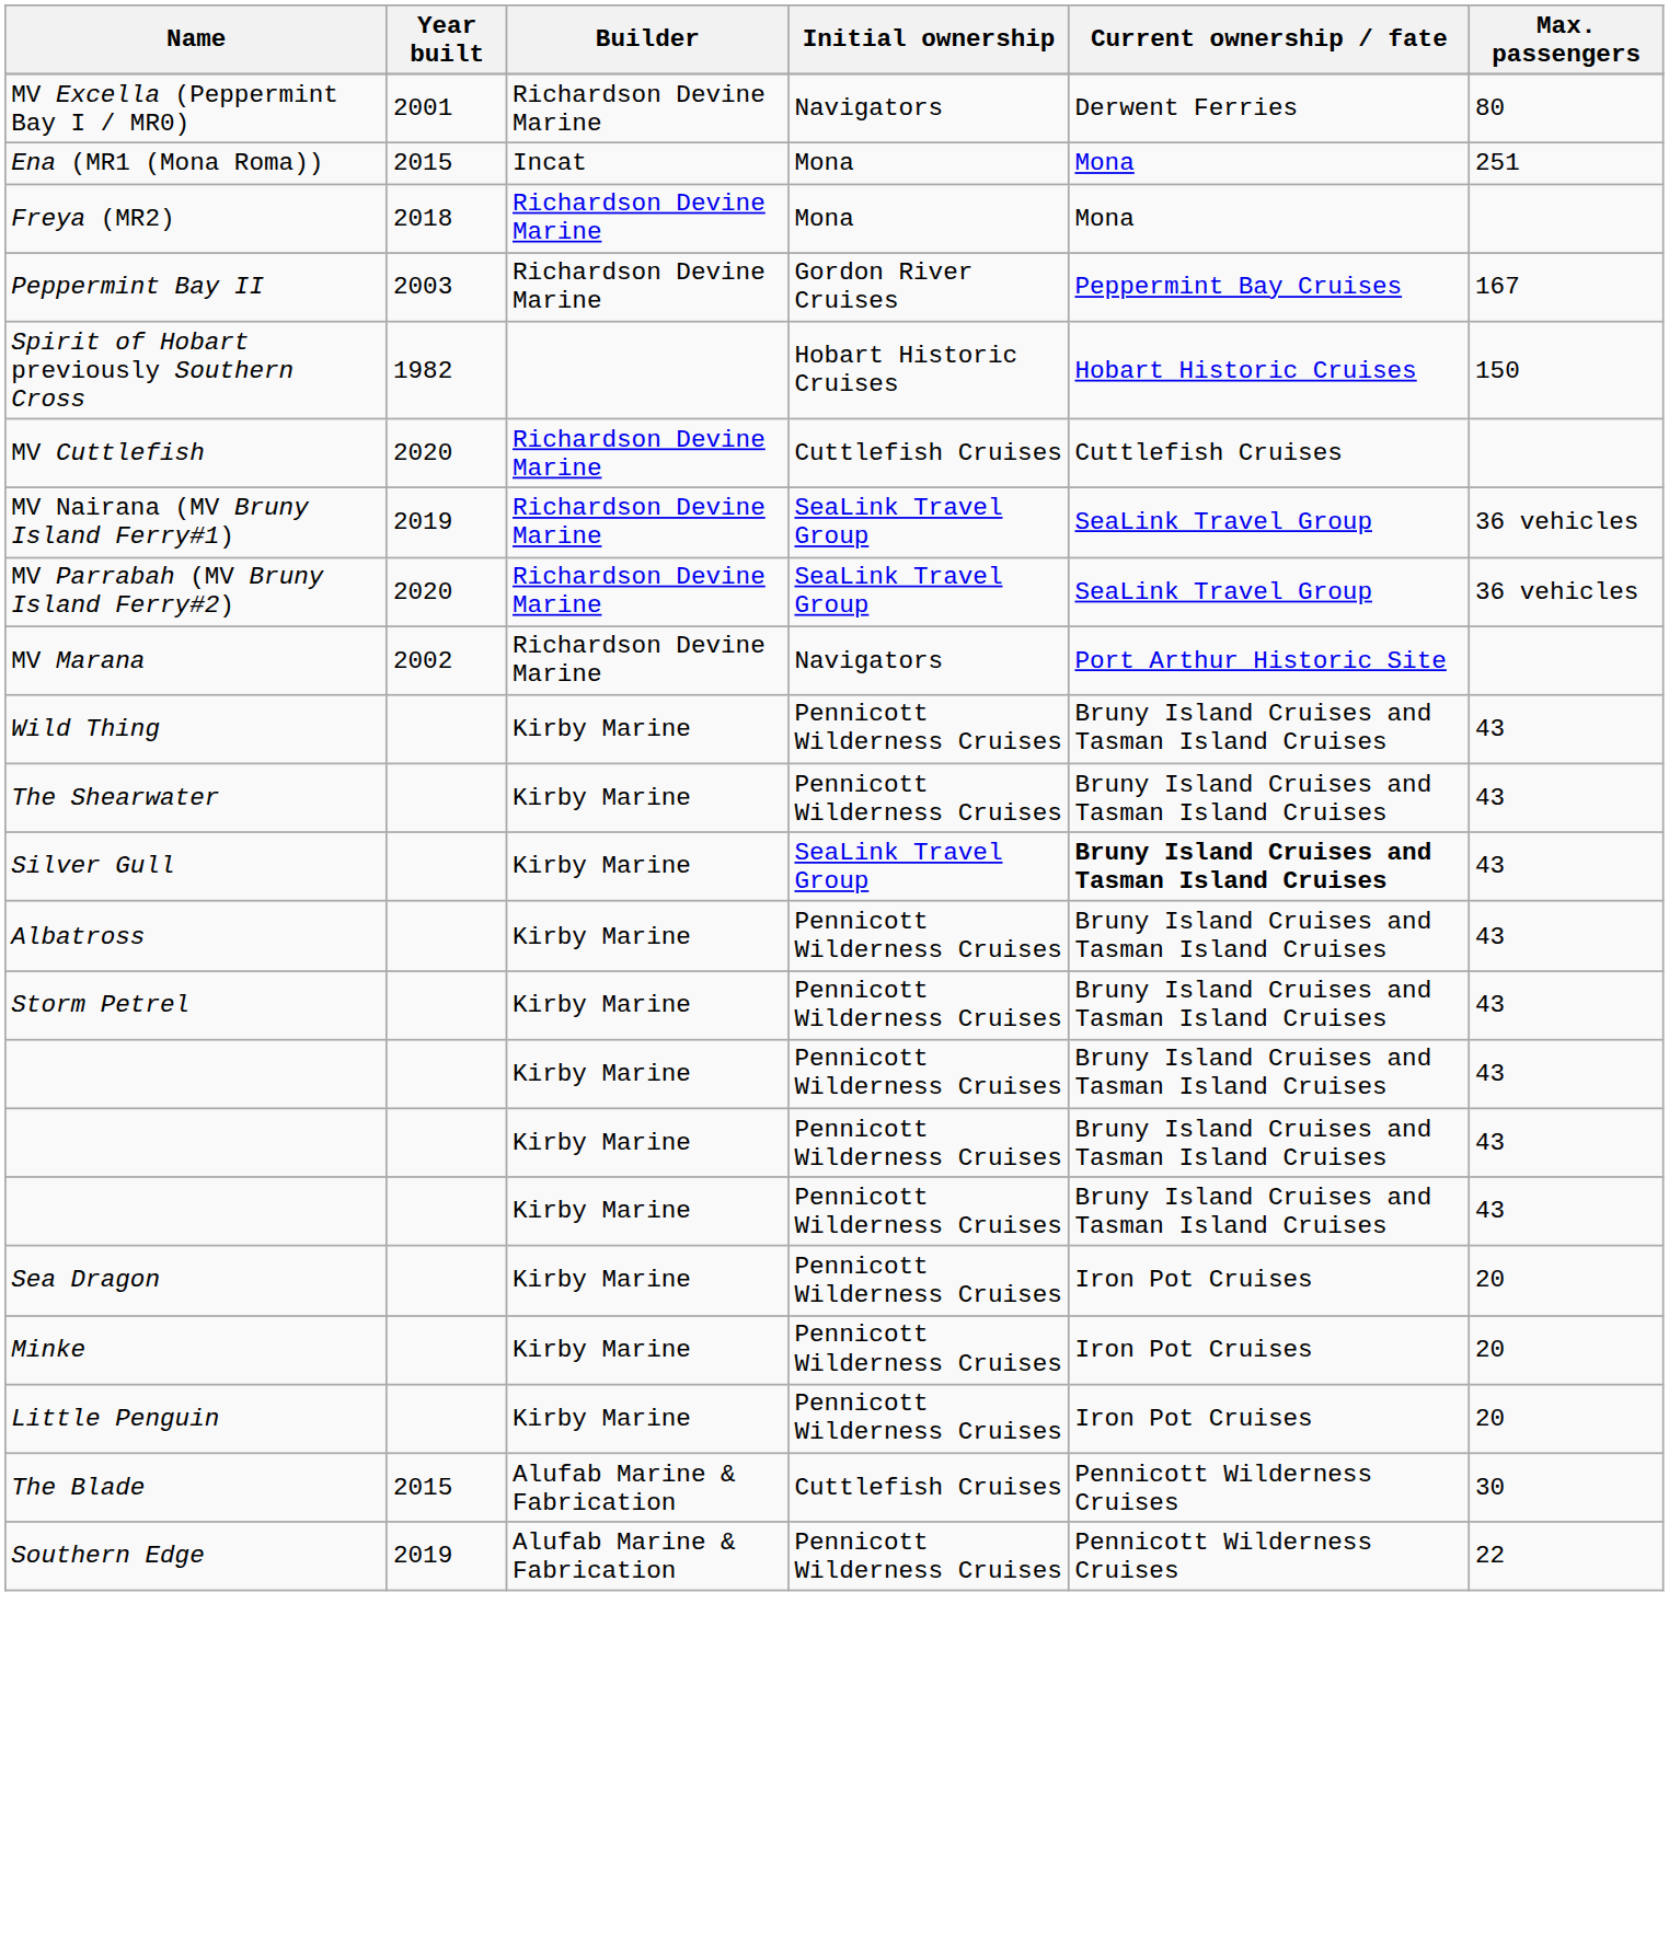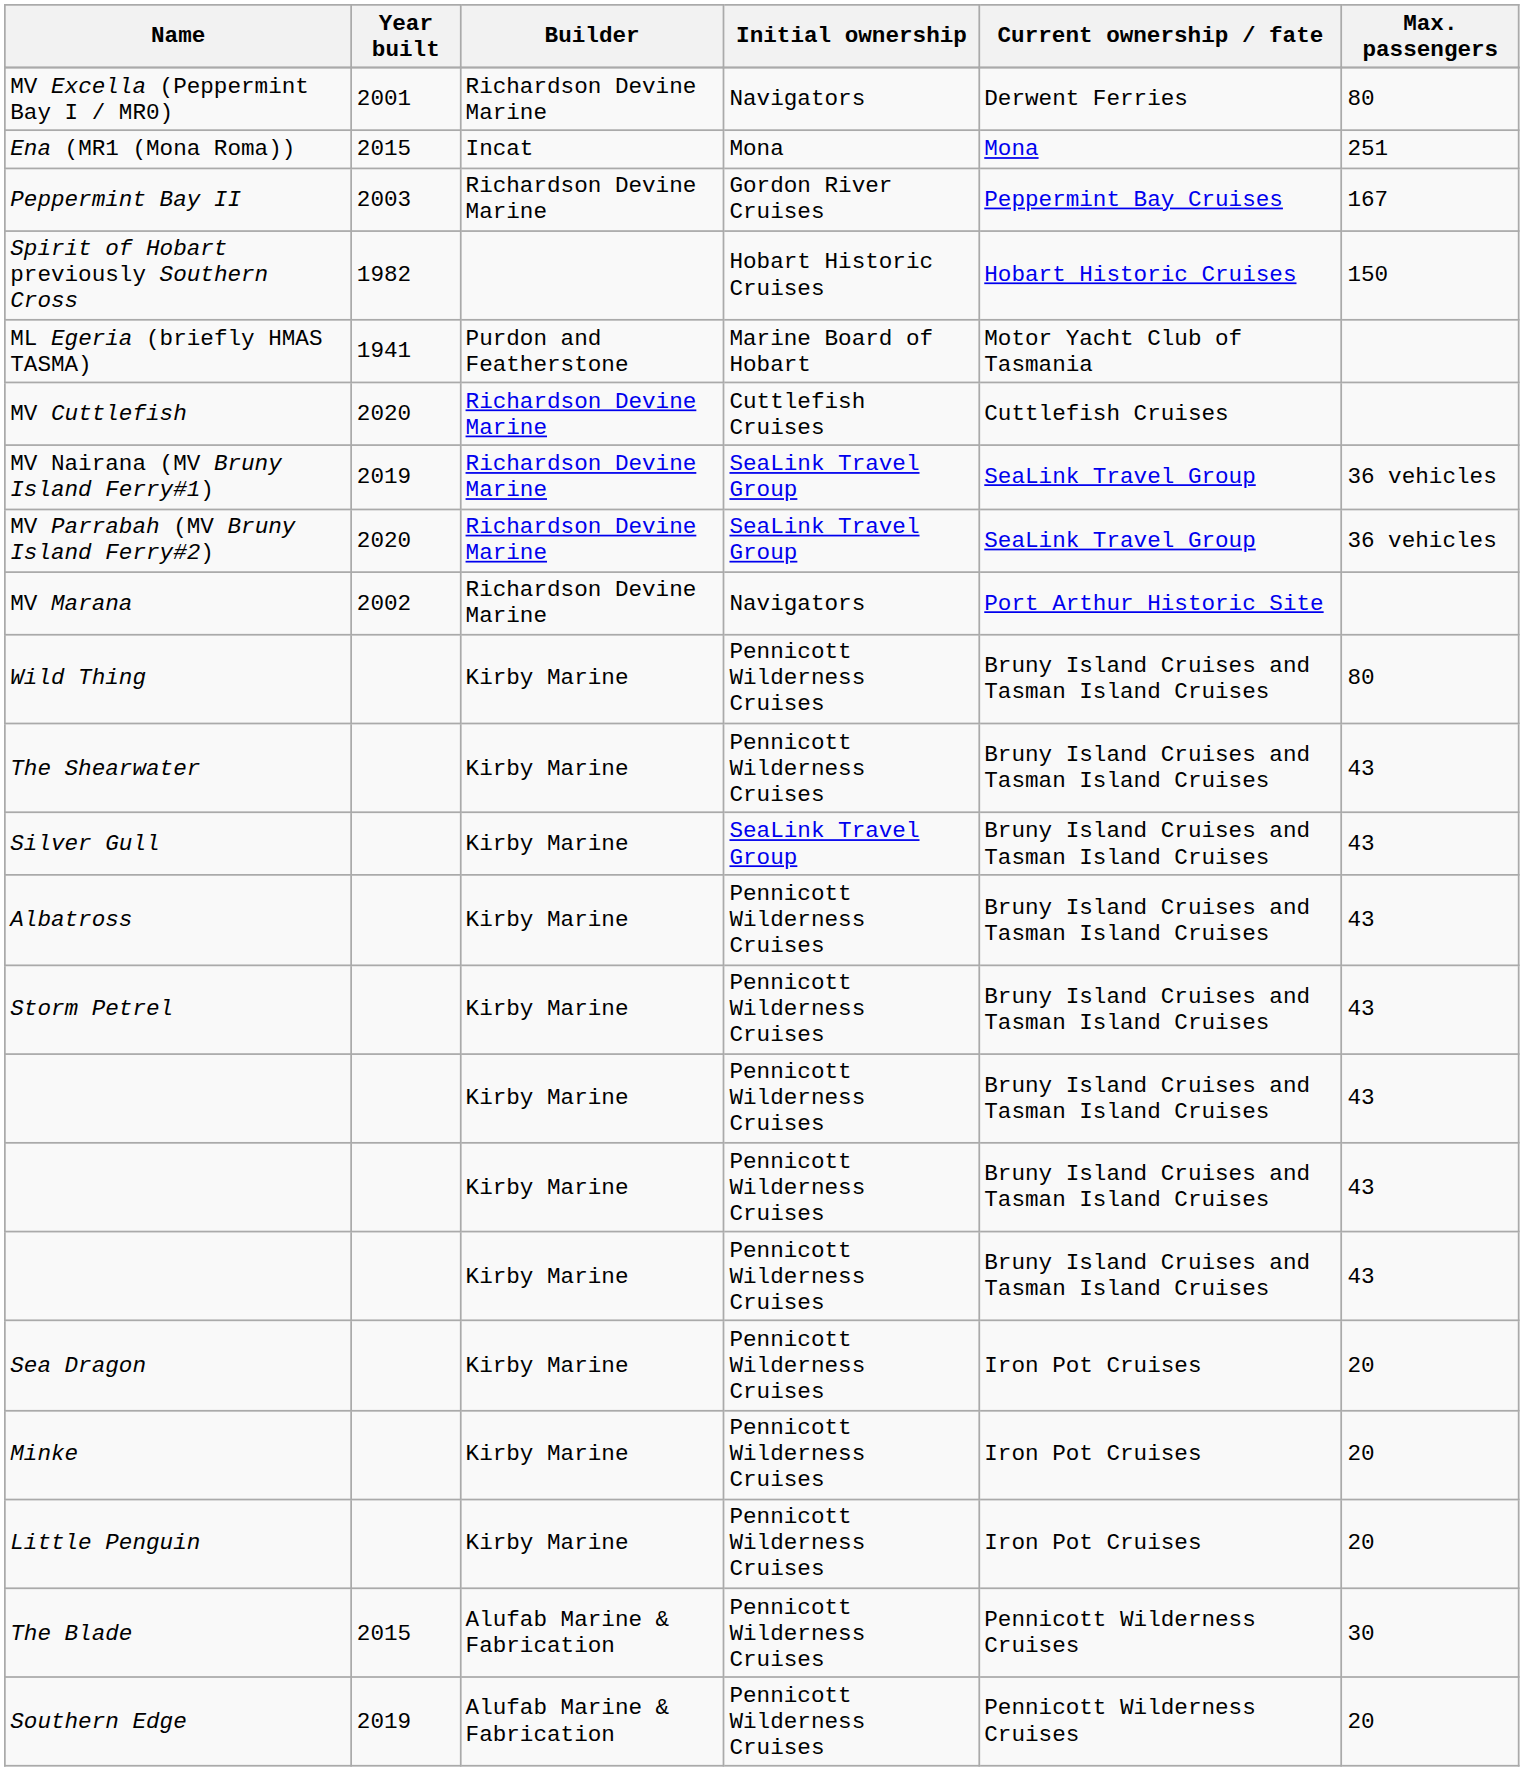- row: Freya (MR2) | 2018 | Richardson Devine Marine | Mona | Mona
+ row: ML Egeria (briefly HMAS TASMA) | 1941 | Purdon and Featherstone | Marine Board of Hobart | Motor Yacht Club of Tasmania
Wild Thing | Max. passengers: 43 -> 80
Silver Gull | Current ownership / fate: bold -> normal
The Blade | Initial ownership: Cuttlefish Cruises -> Pennicott Wilderness Cruises
Southern Edge | Max. passengers: 22 -> 20
